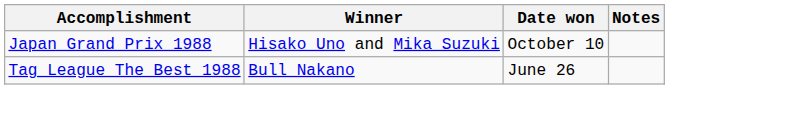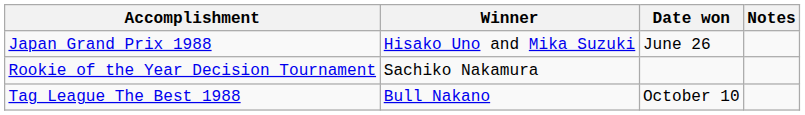Japan Grand Prix 1988 | Date won: October 10 -> June 26
+ row: Rookie of the Year Decision Tournament | Sachiko Nakamura
Tag League The Best 1988 | Date won: June 26 -> October 10
